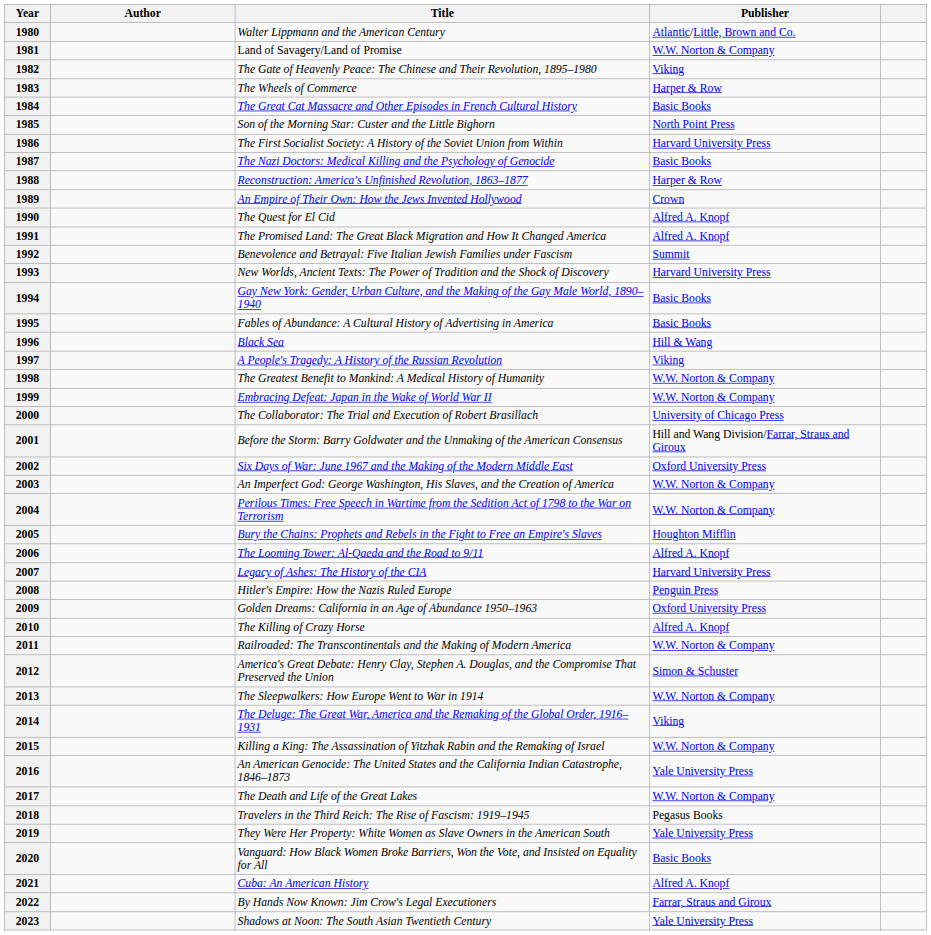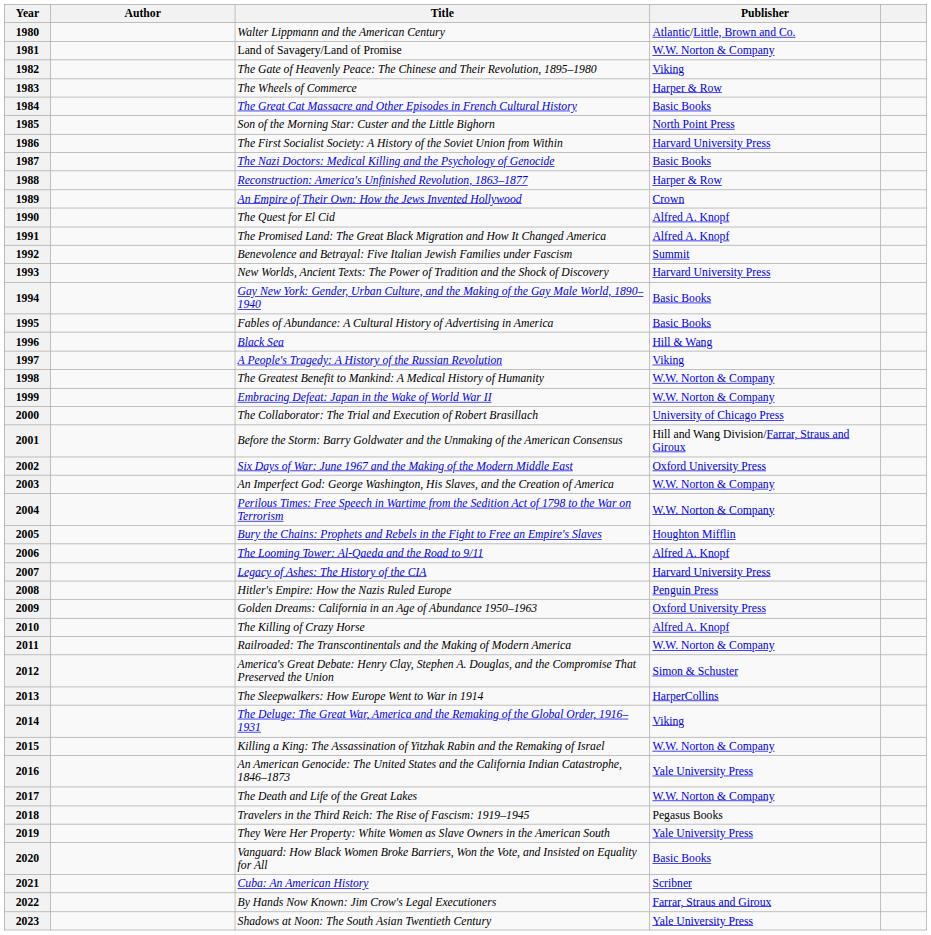2013 | Publisher: W.W. Norton & Company -> HarperCollins
2021 | Publisher: Alfred A. Knopf -> Scribner
